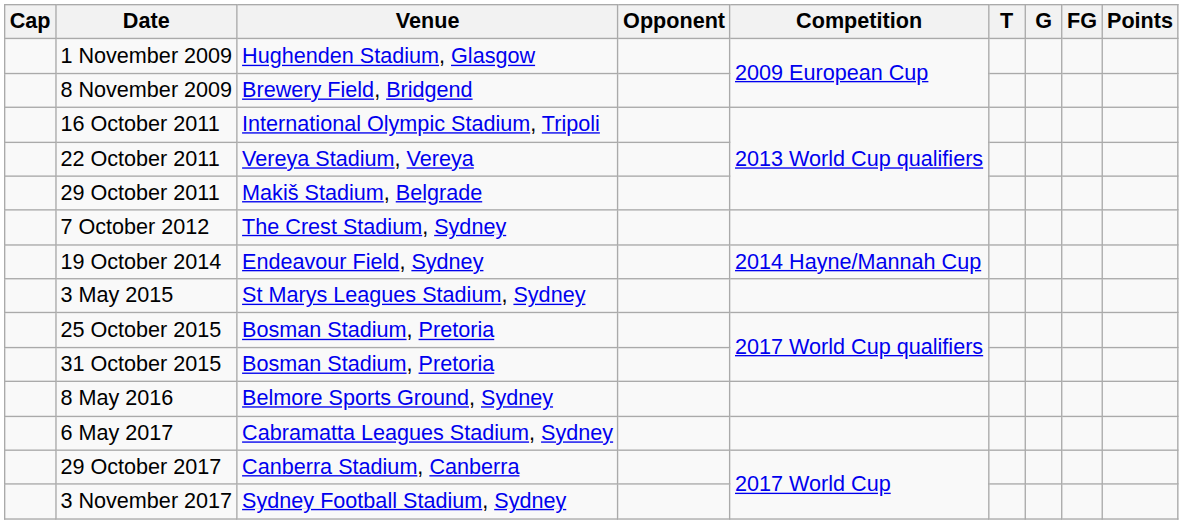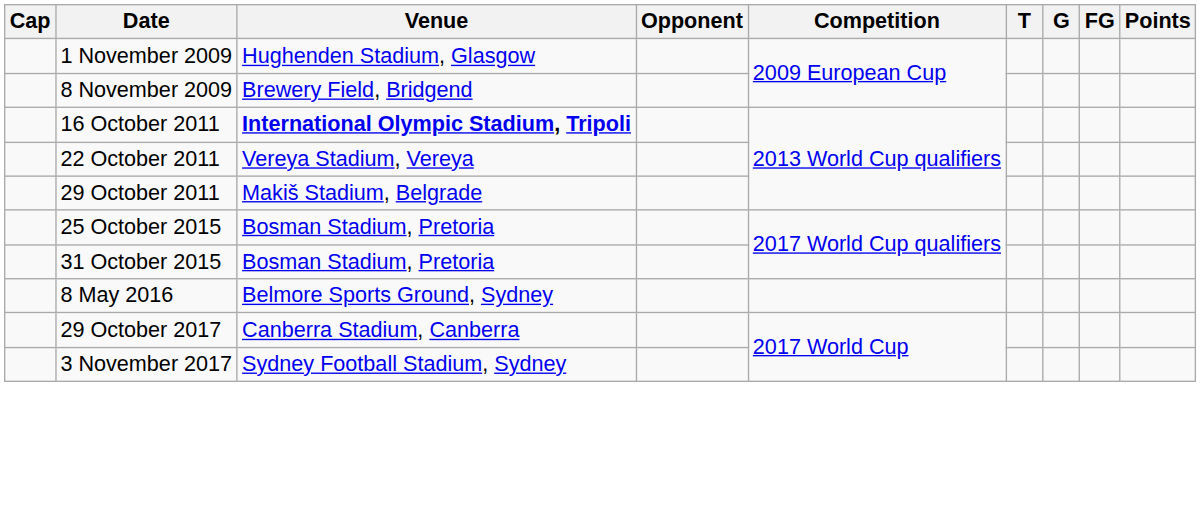16 October 2011 | Venue: normal -> bold
- row: 7 October 2012 | The Crest Stadium, Sydney
- row: 19 October 2014 | Endeavour Field, Sydney | 2014 Hayne/Mannah Cup
- row: 3 May 2015 | St Marys Leagues Stadium, Sydney
- row: 6 May 2017 | Cabramatta Leagues Stadium, Sydney
